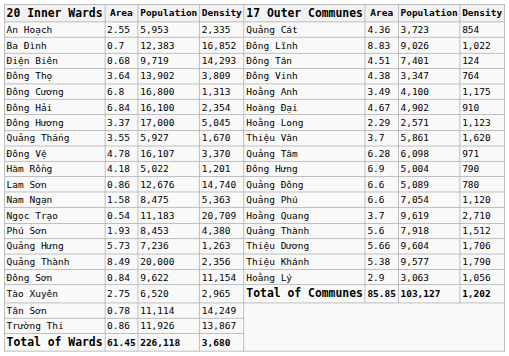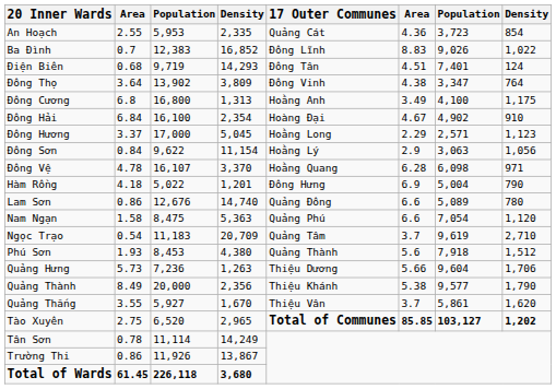rows swapped: Ðông Sơn <-> Quảng Thắng
Ðông Vệ | 17 Outer Communes: Quảng Tâm -> Hoằng Quang
Ngọc Trạo | 17 Outer Communes: Hoằng Quang -> Quảng Tâm
